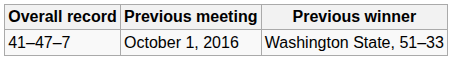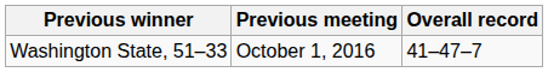columns swapped: Overall record <-> Previous winner
